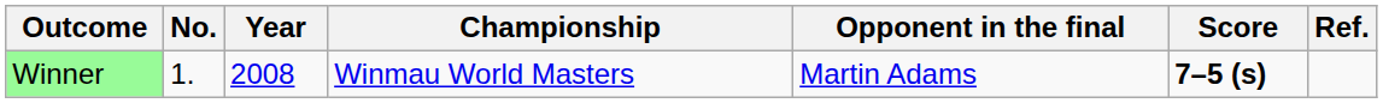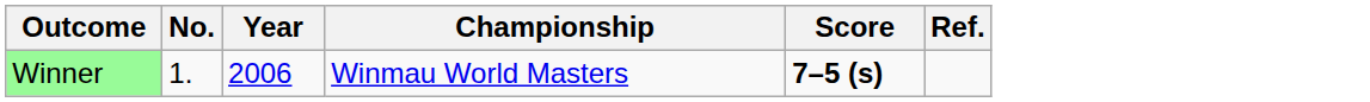- column: Opponent in the final | Martin Adams
Winner | Year: 2008 -> 2006
